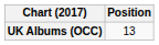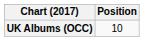UK Albums (OCC) | Position: 13 -> 10
